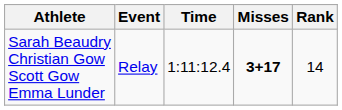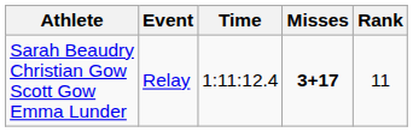Sarah Beaudry Christian Gow Scott Gow Emma Lunder | Rank: 14 -> 11
